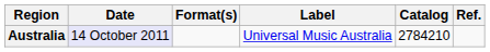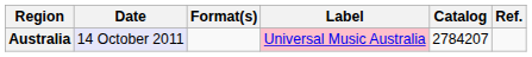Australia | Label: no background -> pink background
Australia | Catalog: 2784210 -> 2784207
